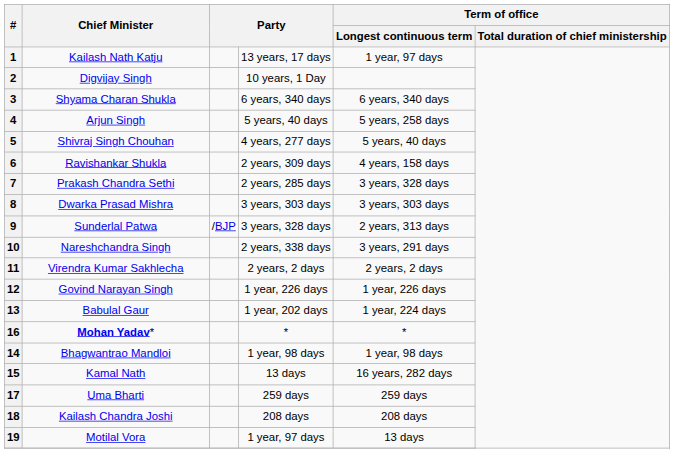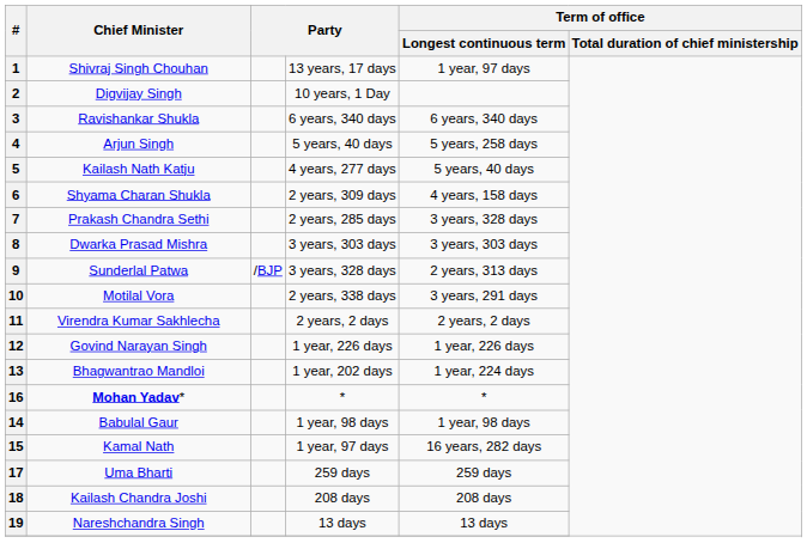1 | Chief Minister: Kailash Nath Katju -> Shivraj Singh Chouhan
3 | Chief Minister: Shyama Charan Shukla -> Ravishankar Shukla
5 | Chief Minister: Shivraj Singh Chouhan -> Kailash Nath Katju
6 | Chief Minister: Ravishankar Shukla -> Shyama Charan Shukla
10 | Chief Minister: Nareshchandra Singh -> Motilal Vora
13 | Chief Minister: Babulal Gaur -> Bhagwantrao Mandloi
14 | Chief Minister: Bhagwantrao Mandloi -> Babulal Gaur
15 | column 4: 13 days -> 1 year, 97 days
19 | Chief Minister: Motilal Vora -> Nareshchandra Singh
19 | column 4: 1 year, 97 days -> 13 days
